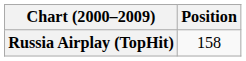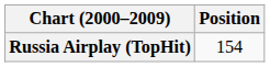Russia Airplay (TopHit) | Position: 158 -> 154
